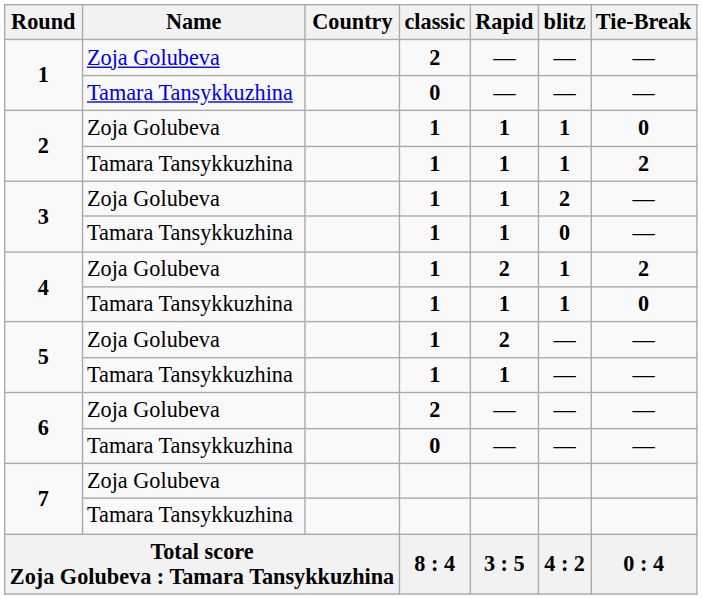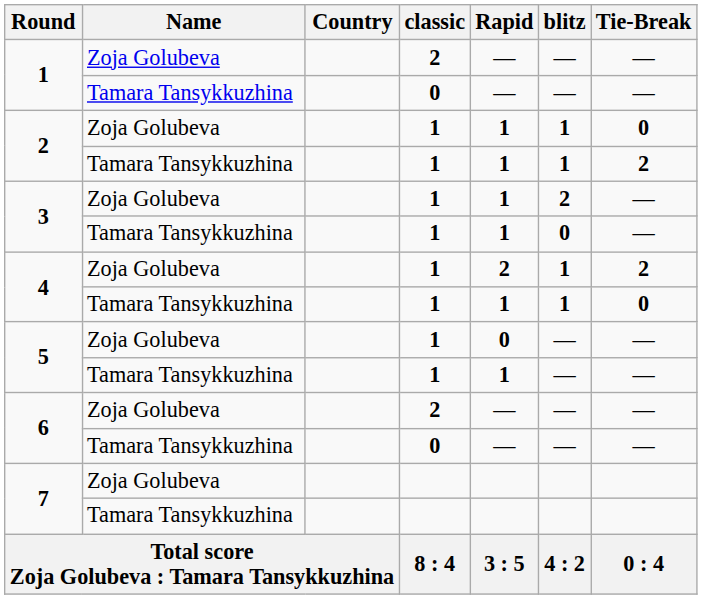5 / Zoja Golubeva | Rapid: 2 -> 0
